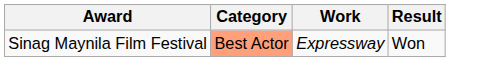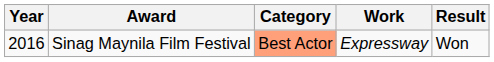+ column: Year | 2016
